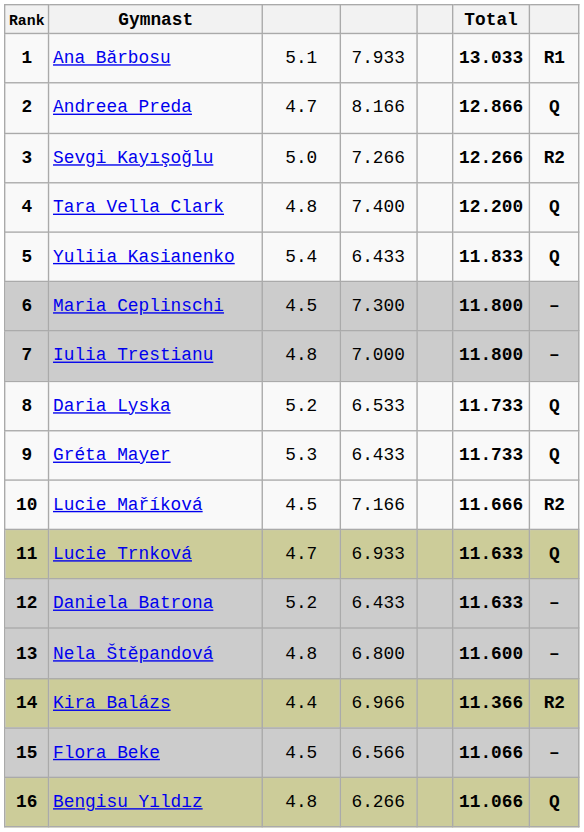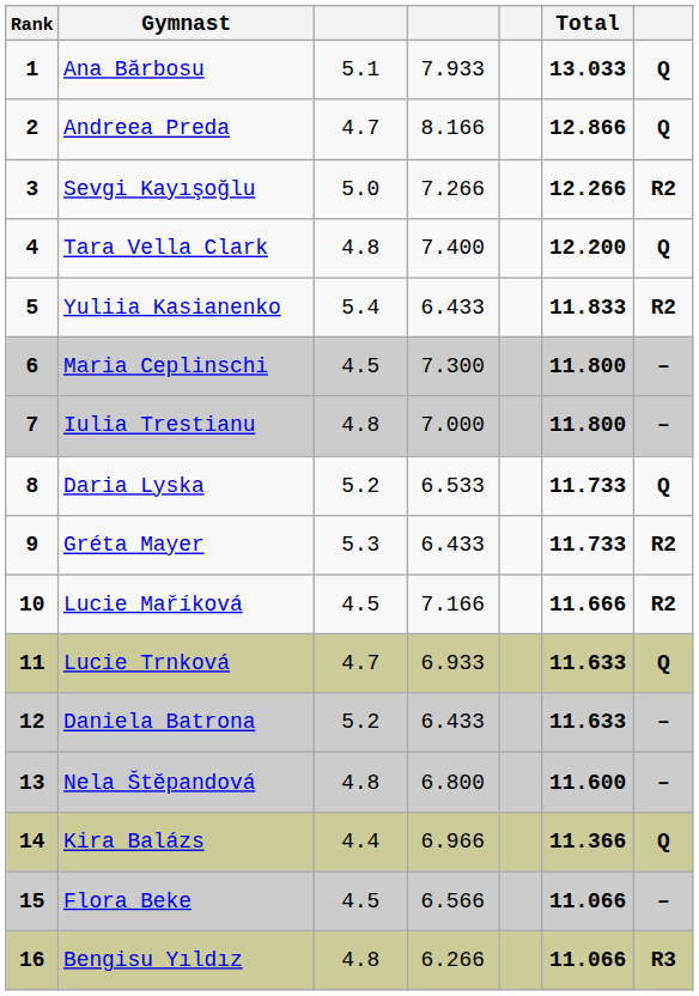Ana Bărbosu | column 7: R1 -> Q
Yuliia Kasianenko | column 7: Q -> R2
Gréta Mayer | column 7: Q -> R2
Kira Balázs | column 7: R2 -> Q
Bengisu Yıldız | column 7: Q -> R3
